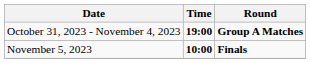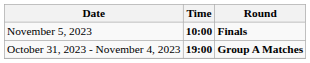rows swapped: October 31, 2023 - November 4, 2023 <-> November 5, 2023
